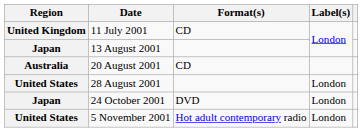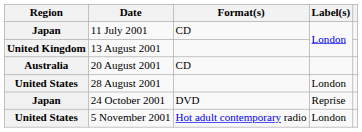11 July 2001 | Region: United Kingdom -> Japan
13 August 2001 | Region: Japan -> United Kingdom
24 October 2001 | Label(s): London -> Reprise
